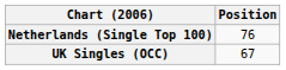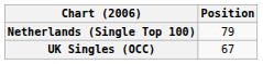Netherlands (Single Top 100) | Position: 76 -> 79
